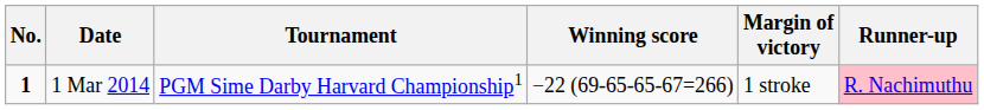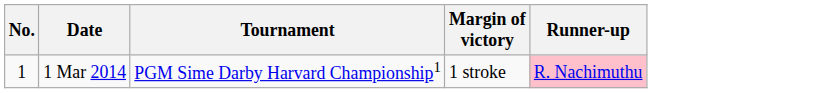- column: Winning score | −22 (69-65-65-67=266)
1 Mar 2014 | No.: bold -> normal
